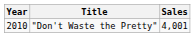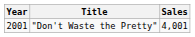"Don't Waste the Pretty" | Year: 2010 -> 2001
